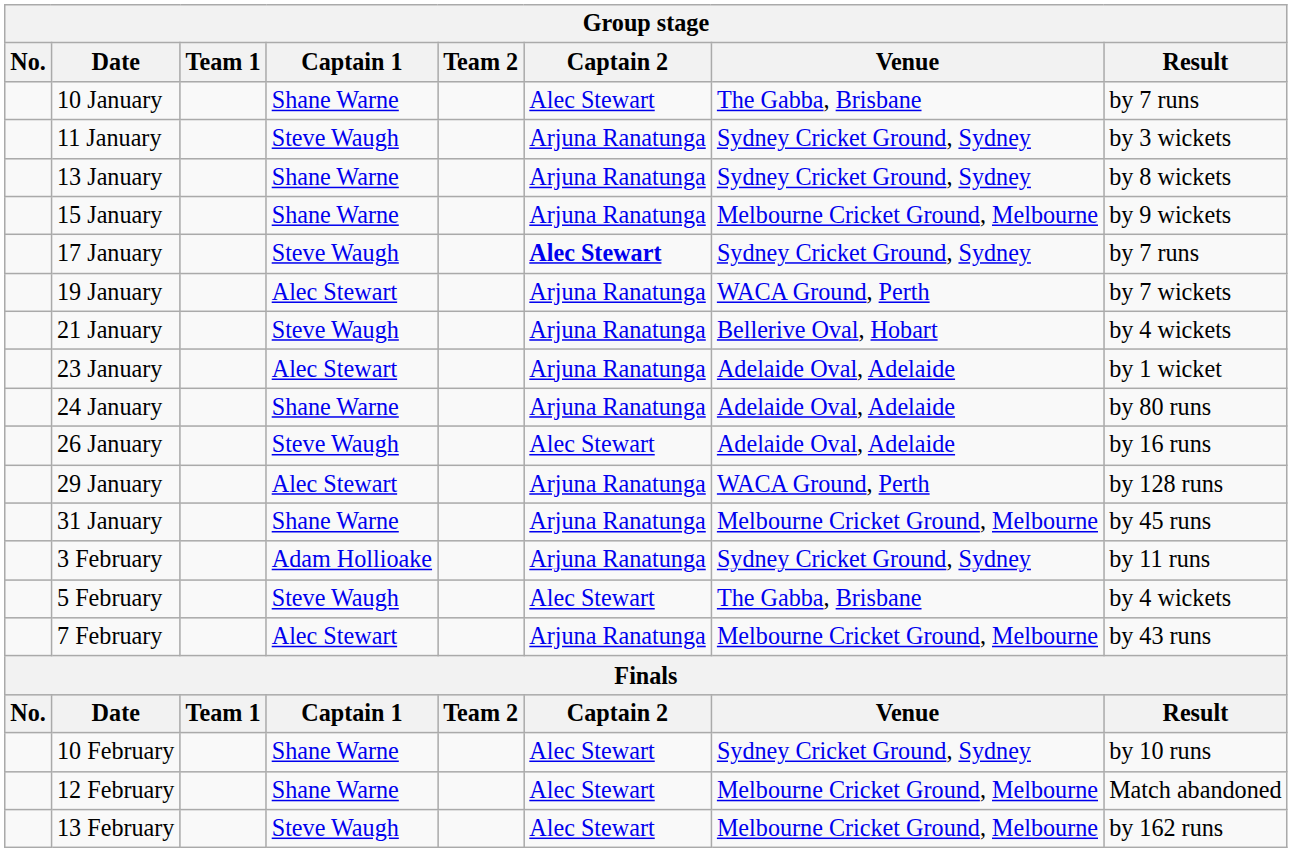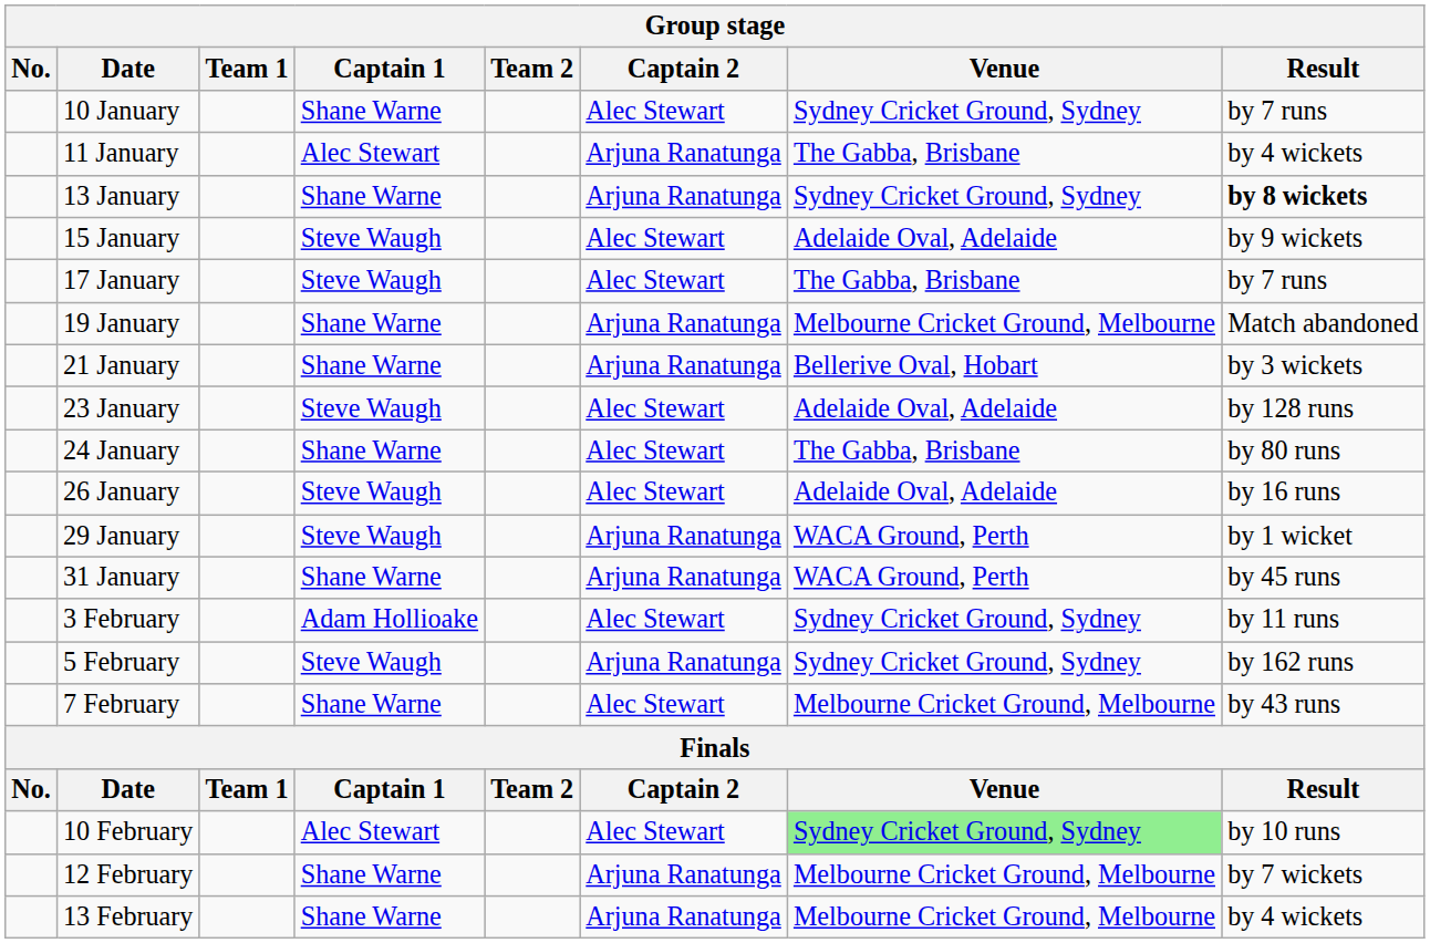10 January | Venue: The Gabba, Brisbane -> Sydney Cricket Ground, Sydney
11 January | Captain 1: Steve Waugh -> Alec Stewart
11 January | Venue: Sydney Cricket Ground, Sydney -> The Gabba, Brisbane
11 January | Result: by 3 wickets -> by 4 wickets
13 January | Result: normal -> bold
15 January | Captain 1: Shane Warne -> Steve Waugh
15 January | Captain 2: Arjuna Ranatunga -> Alec Stewart
15 January | Venue: Melbourne Cricket Ground, Melbourne -> Adelaide Oval, Adelaide
17 January | Captain 2: bold -> normal
17 January | Venue: Sydney Cricket Ground, Sydney -> The Gabba, Brisbane
19 January | Captain 1: Alec Stewart -> Shane Warne
19 January | Venue: WACA Ground, Perth -> Melbourne Cricket Ground, Melbourne
19 January | Result: by 7 wickets -> Match abandoned
21 January | Captain 1: Steve Waugh -> Shane Warne
21 January | Result: by 4 wickets -> by 3 wickets
23 January | Captain 1: Alec Stewart -> Steve Waugh
23 January | Captain 2: Arjuna Ranatunga -> Alec Stewart
23 January | Result: by 1 wicket -> by 128 runs
24 January | Captain 2: Arjuna Ranatunga -> Alec Stewart
24 January | Venue: Adelaide Oval, Adelaide -> The Gabba, Brisbane
29 January | Captain 1: Alec Stewart -> Steve Waugh
29 January | Result: by 128 runs -> by 1 wicket
31 January | Venue: Melbourne Cricket Ground, Melbourne -> WACA Ground, Perth
3 February | Captain 2: Arjuna Ranatunga -> Alec Stewart
5 February | Captain 2: Alec Stewart -> Arjuna Ranatunga
5 February | Venue: The Gabba, Brisbane -> Sydney Cricket Ground, Sydney
5 February | Result: by 4 wickets -> by 162 runs
7 February | Captain 1: Alec Stewart -> Shane Warne
7 February | Captain 2: Arjuna Ranatunga -> Alec Stewart
10 February | Captain 1: Shane Warne -> Alec Stewart
10 February | Venue: no background -> lightgreen background
12 February | Captain 2: Alec Stewart -> Arjuna Ranatunga
12 February | Result: Match abandoned -> by 7 wickets
13 February | Captain 1: Steve Waugh -> Shane Warne
13 February | Captain 2: Alec Stewart -> Arjuna Ranatunga
13 February | Result: by 162 runs -> by 4 wickets
